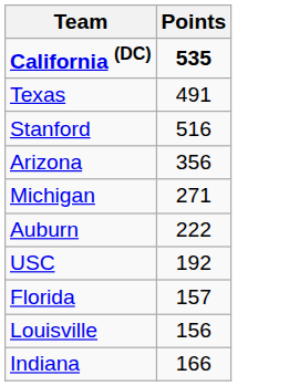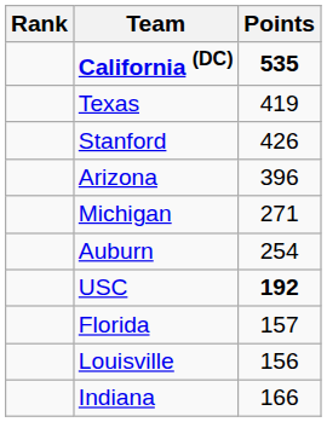+ column: Rank
Texas | Points: 491 -> 419
Stanford | Points: 516 -> 426
Arizona | Points: 356 -> 396
Auburn | Points: 222 -> 254
USC | Points: normal -> bold
